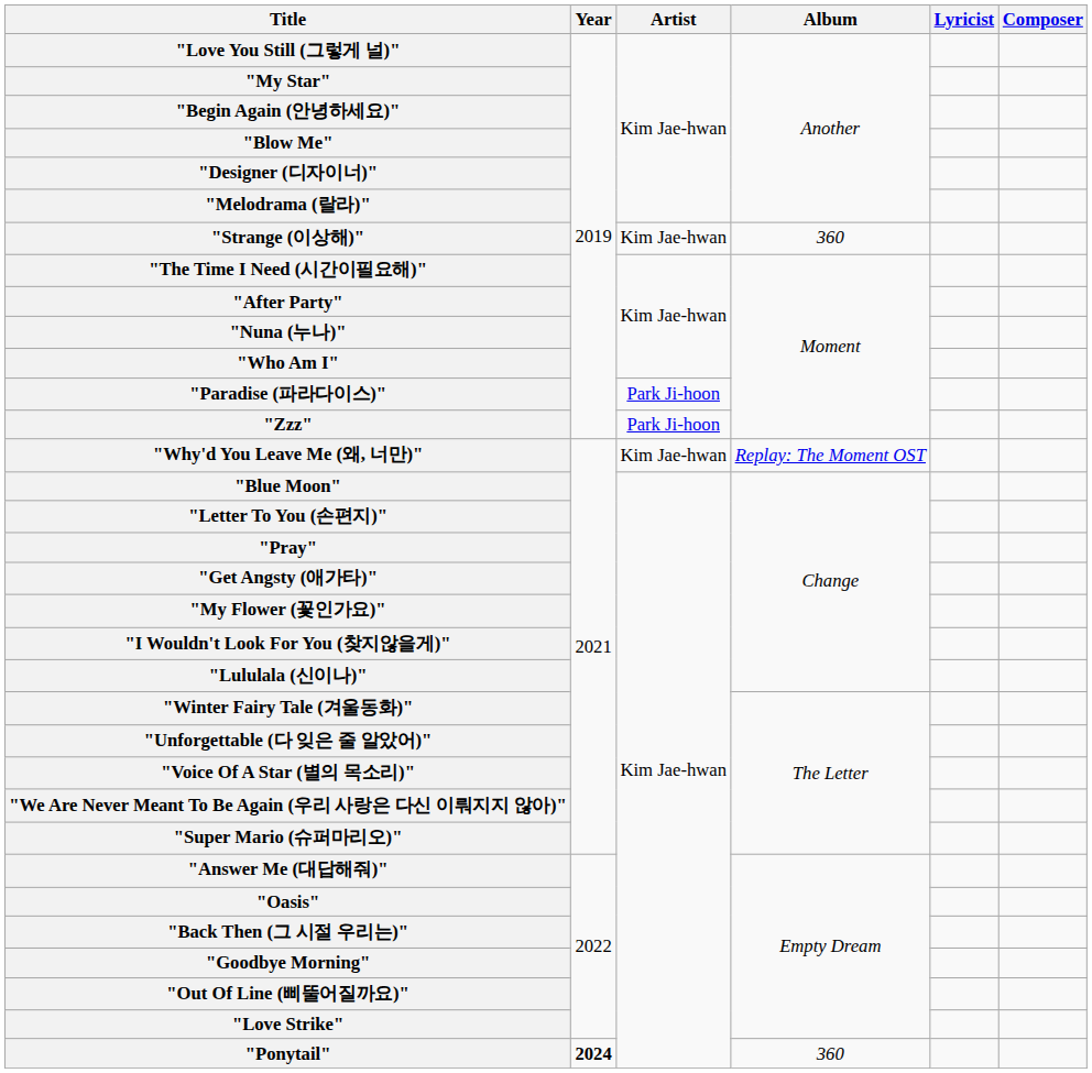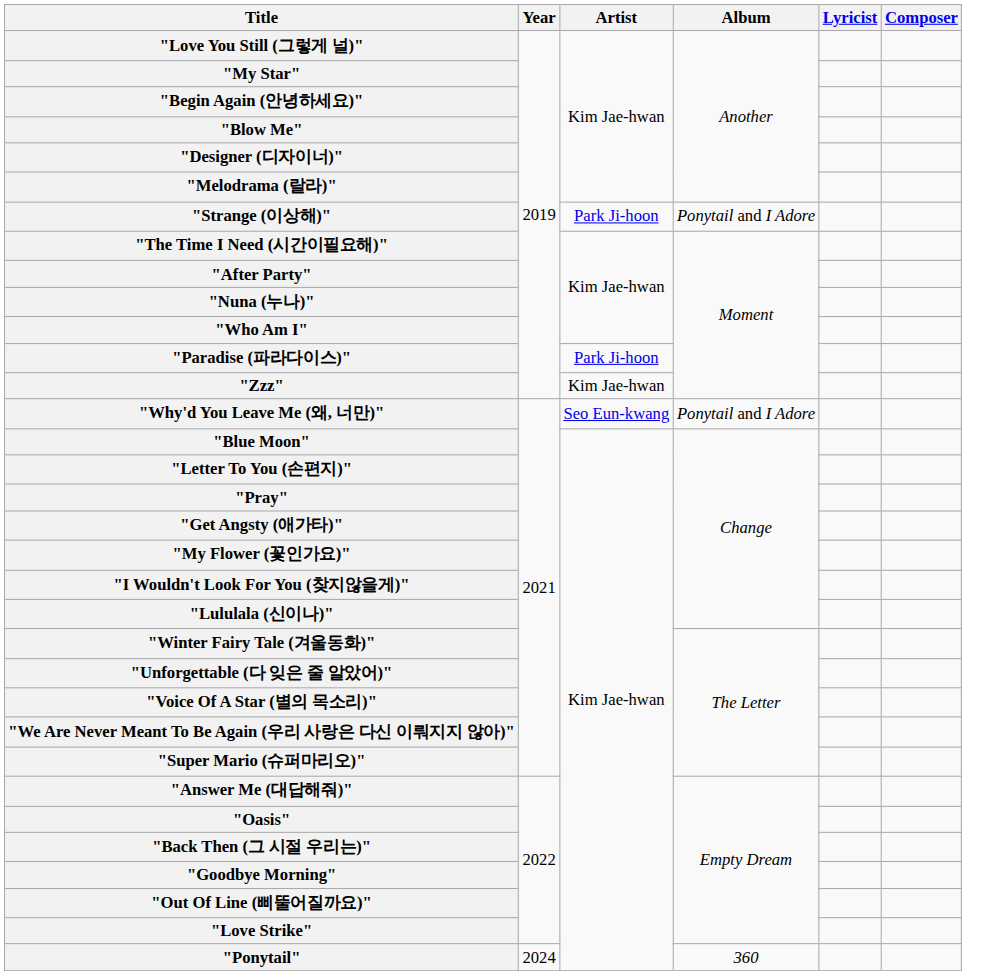"Strange (이상해)" | Artist: Kim Jae-hwan -> Park Ji-hoon
"Strange (이상해)" | Album: 360 -> Ponytail and I Adore
"Zzz" | Artist: Park Ji-hoon -> Kim Jae-hwan
"Why'd You Leave Me (왜, 너만)" | Artist: Kim Jae-hwan -> Seo Eun-kwang
"Why'd You Leave Me (왜, 너만)" | Album: Replay: The Moment OST -> Ponytail and I Adore
"Ponytail" | Year: bold -> normal
